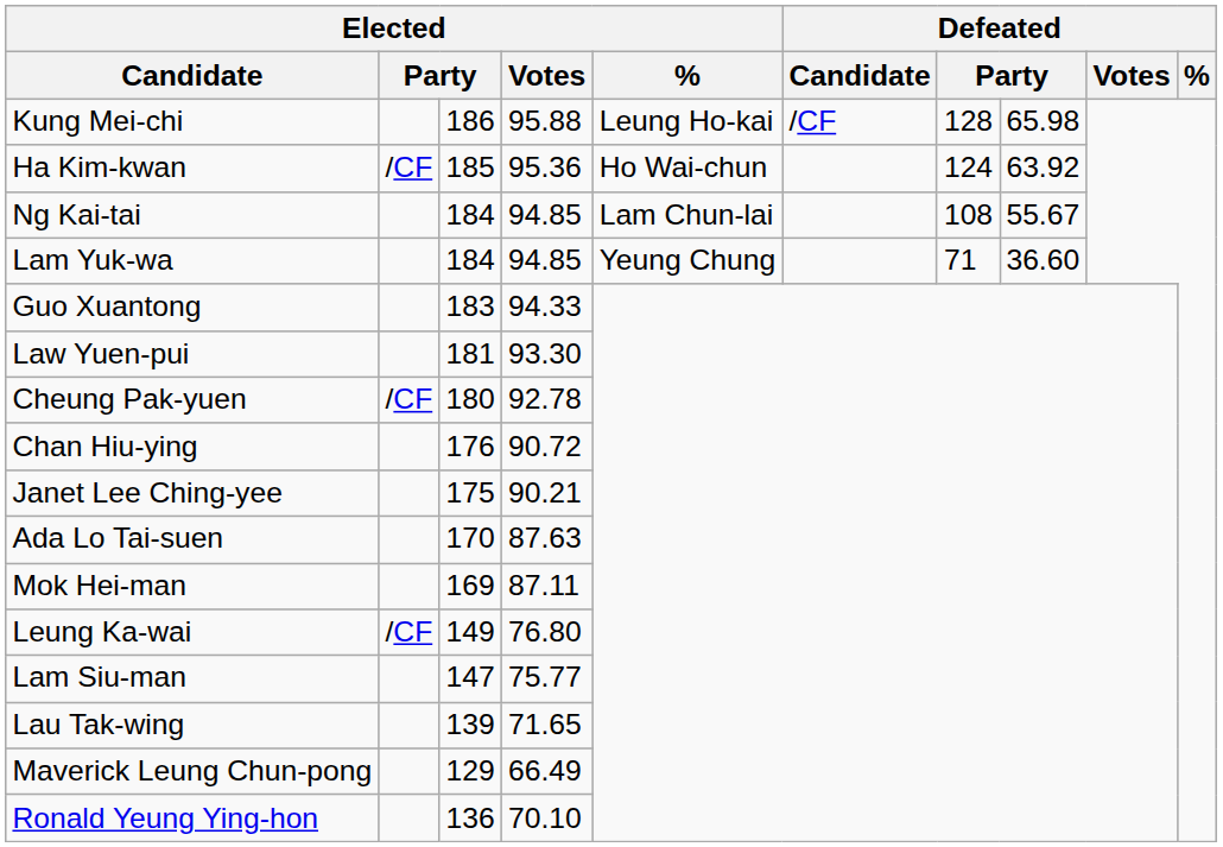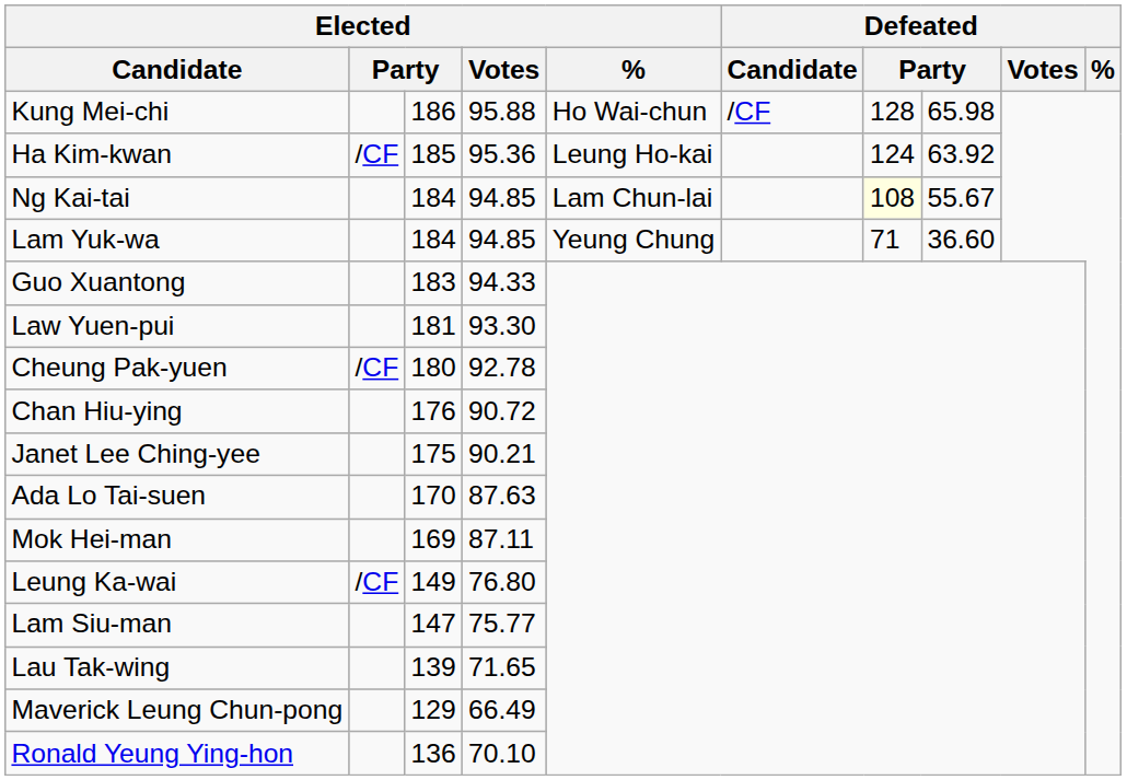Kung Mei-chi | Elected / %: Leung Ho-kai -> Ho Wai-chun
Ha Kim-kwan | Elected / %: Ho Wai-chun -> Leung Ho-kai
Ng Kai-tai | column 7: no background -> lightyellow background
